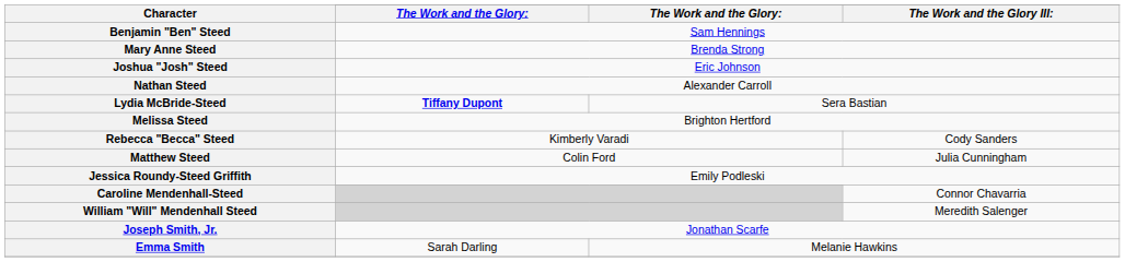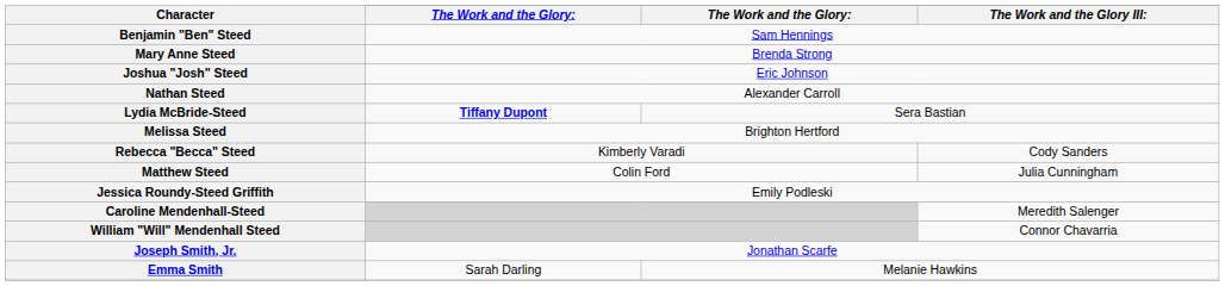Caroline Mendenhall-Steed | The Work and the Glory III:: Connor Chavarria -> Meredith Salenger
William "Will" Mendenhall Steed | The Work and the Glory III:: Meredith Salenger -> Connor Chavarria
